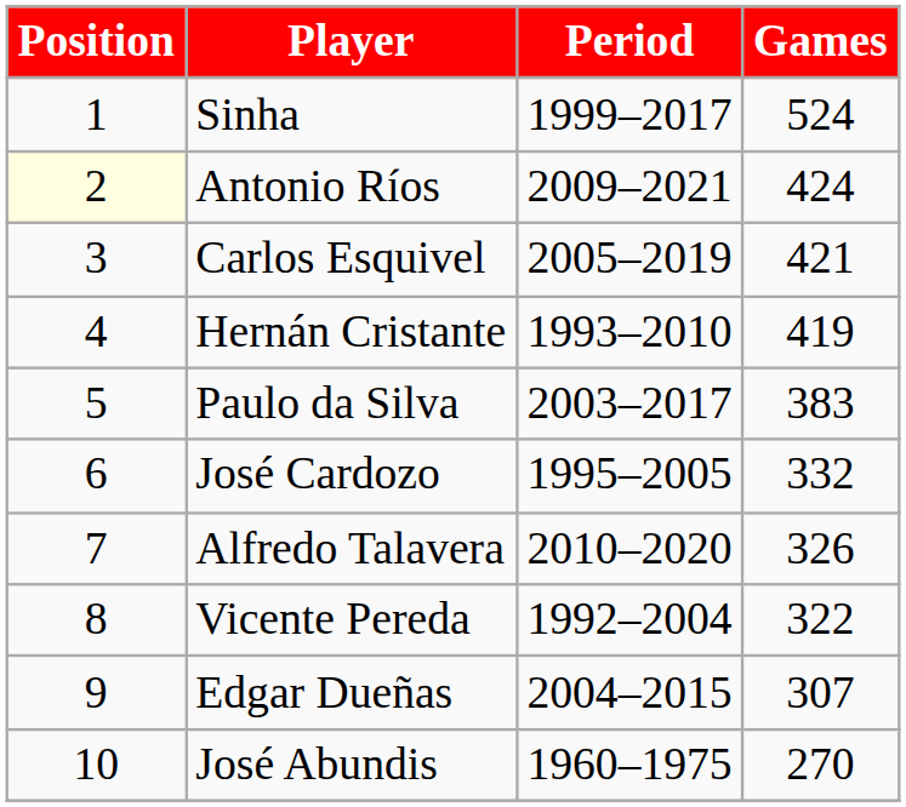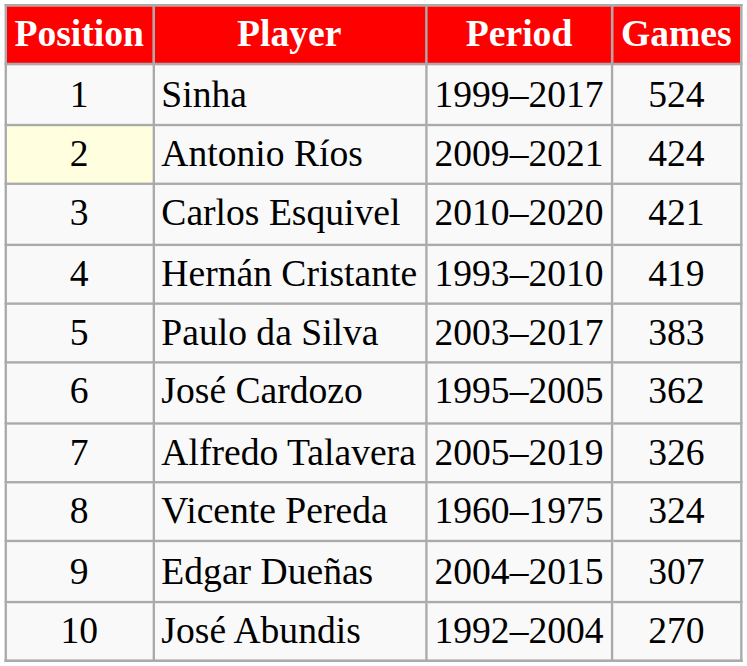Carlos Esquivel | Period: 2005–2019 -> 2010–2020
José Cardozo | Games: 332 -> 362
Alfredo Talavera | Period: 2010–2020 -> 2005–2019
Vicente Pereda | Period: 1992–2004 -> 1960–1975
Vicente Pereda | Games: 322 -> 324
José Abundis | Period: 1960–1975 -> 1992–2004
